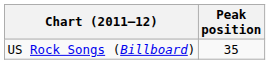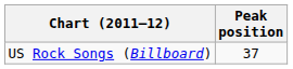US Rock Songs (Billboard) | Peak position: 35 -> 37
